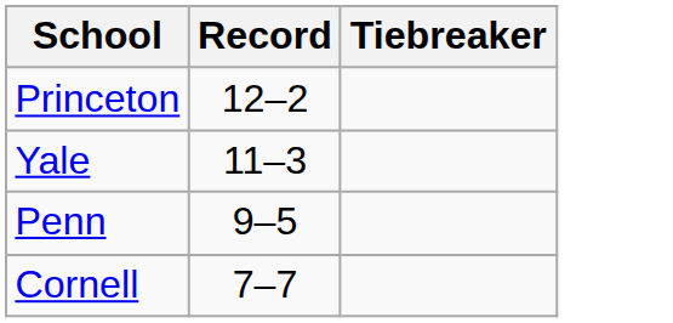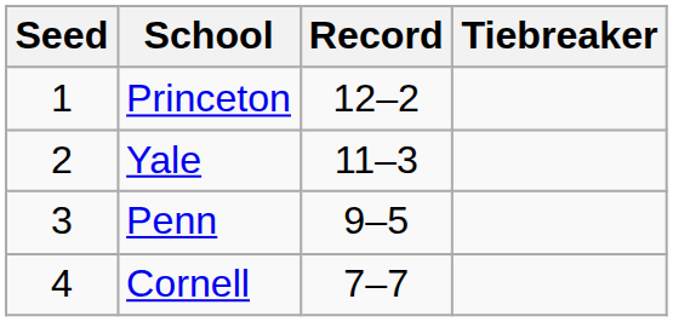+ column: Seed | 1 | 2 | 3 | 4
